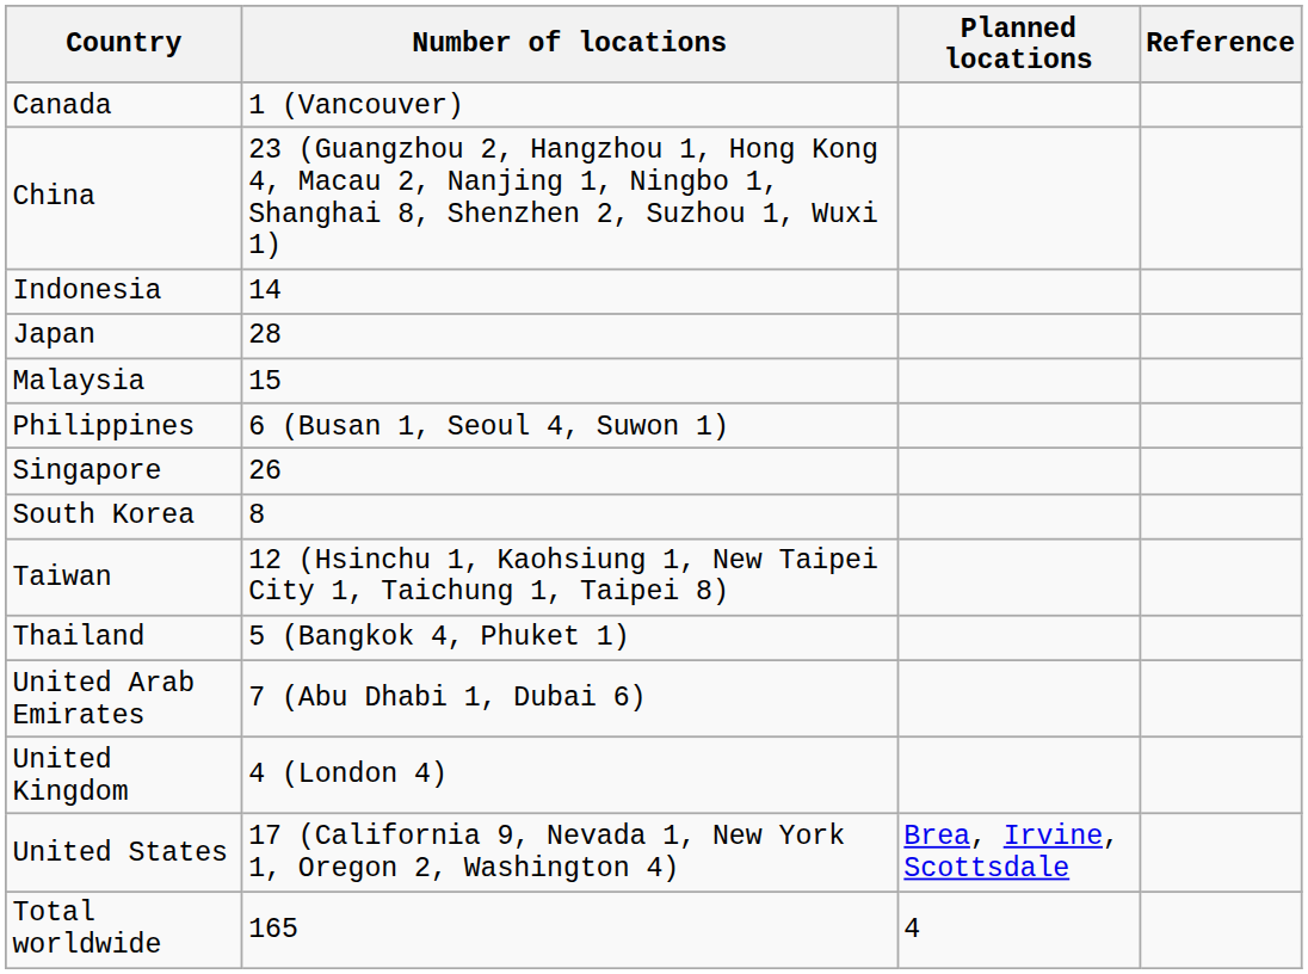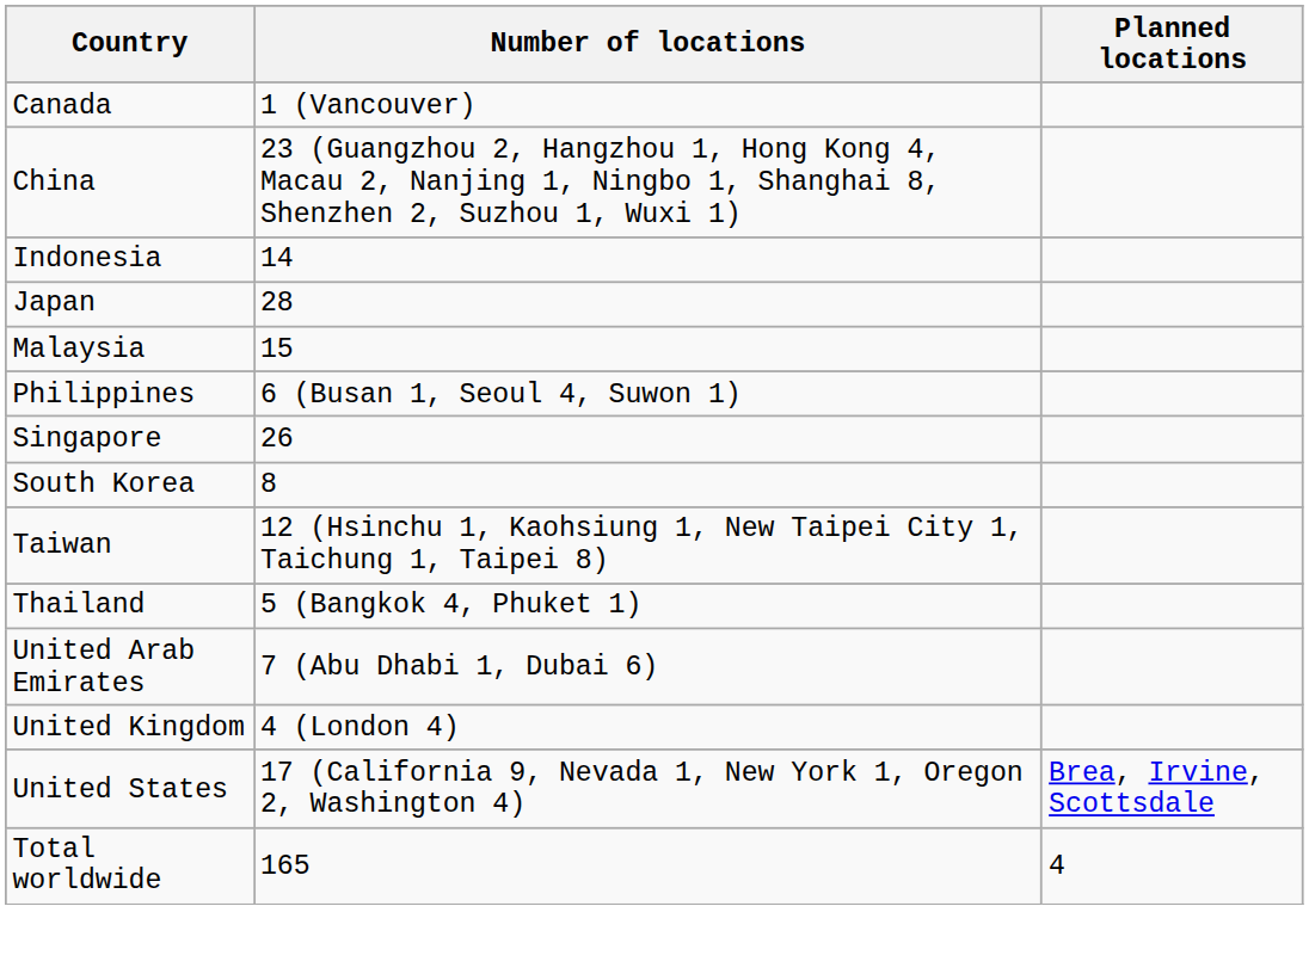- column: Reference
